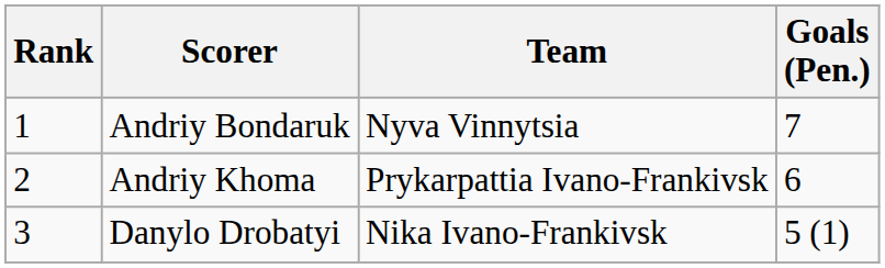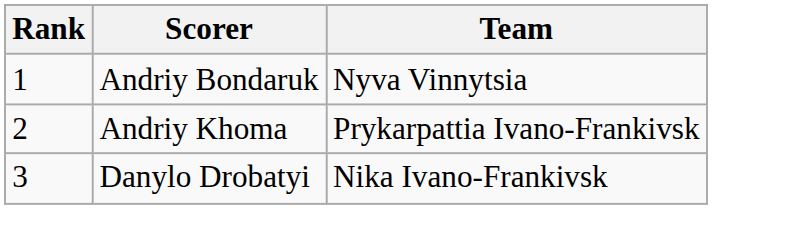- column: Goals (Pen.) | 7 | 6 | 5 (1)
